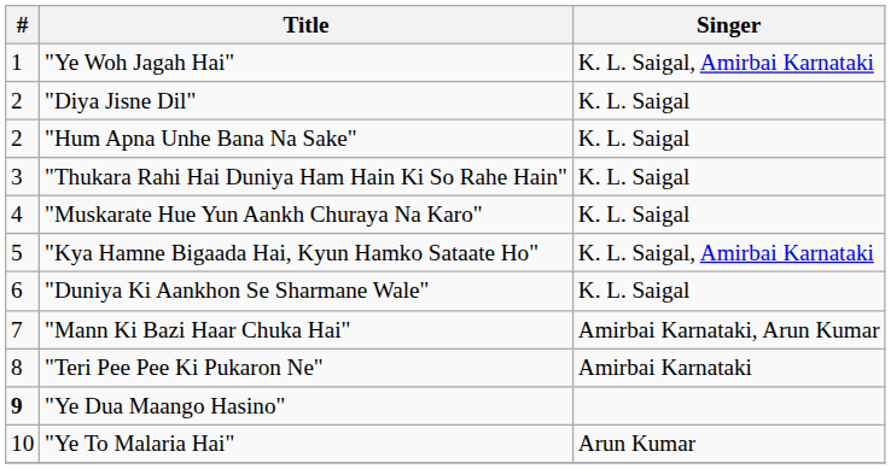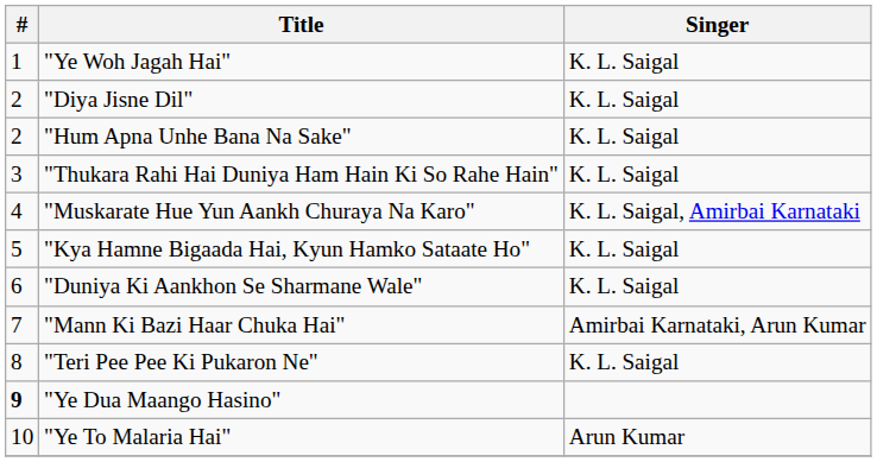"Ye Woh Jagah Hai" | Singer: K. L. Saigal, Amirbai Karnataki -> K. L. Saigal
"Muskarate Hue Yun Aankh Churaya Na Karo" | Singer: K. L. Saigal -> K. L. Saigal, Amirbai Karnataki
"Kya Hamne Bigaada Hai, Kyun Hamko Sataate Ho" | Singer: K. L. Saigal, Amirbai Karnataki -> K. L. Saigal
"Teri Pee Pee Ki Pukaron Ne" | Singer: Amirbai Karnataki -> K. L. Saigal
